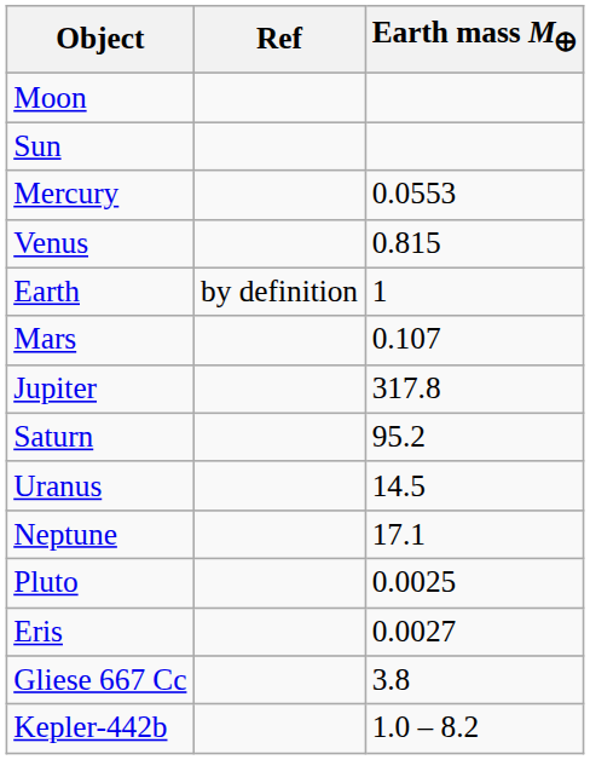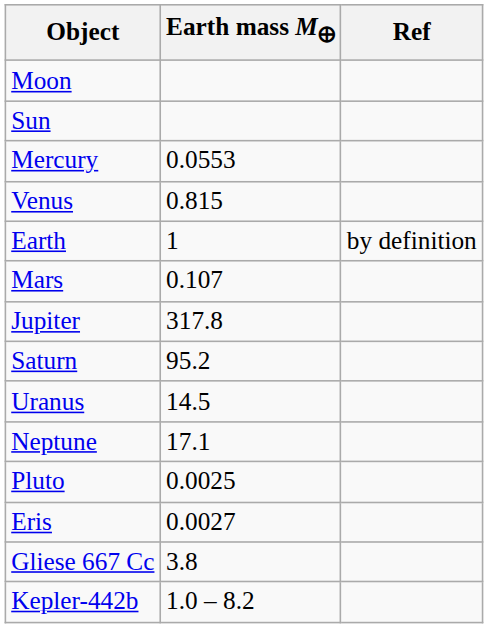columns swapped: Earth mass M🜨 <-> Ref
